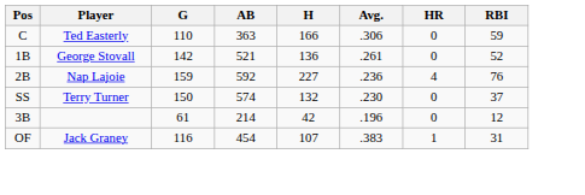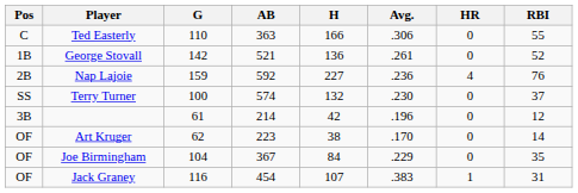Ted Easterly | RBI: 59 -> 55
Terry Turner | G: 150 -> 100
+ row: OF | Art Kruger | 62 | 223 | 38 | .170 | 0 | 14
+ row: OF | Joe Birmingham | 104 | 367 | 84 | .229 | 0 | 35
